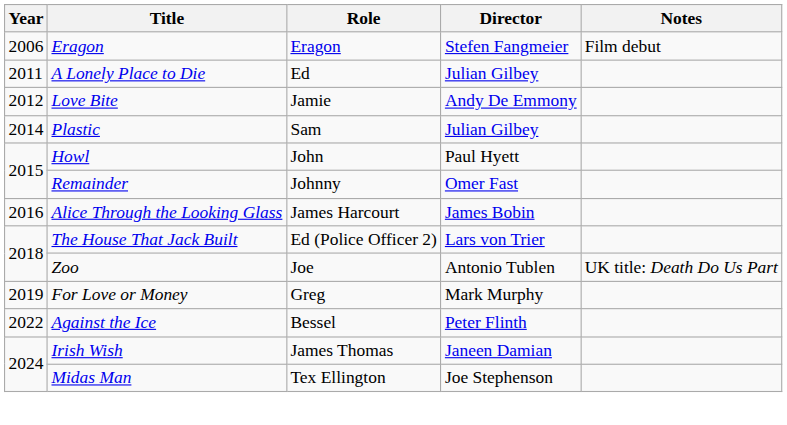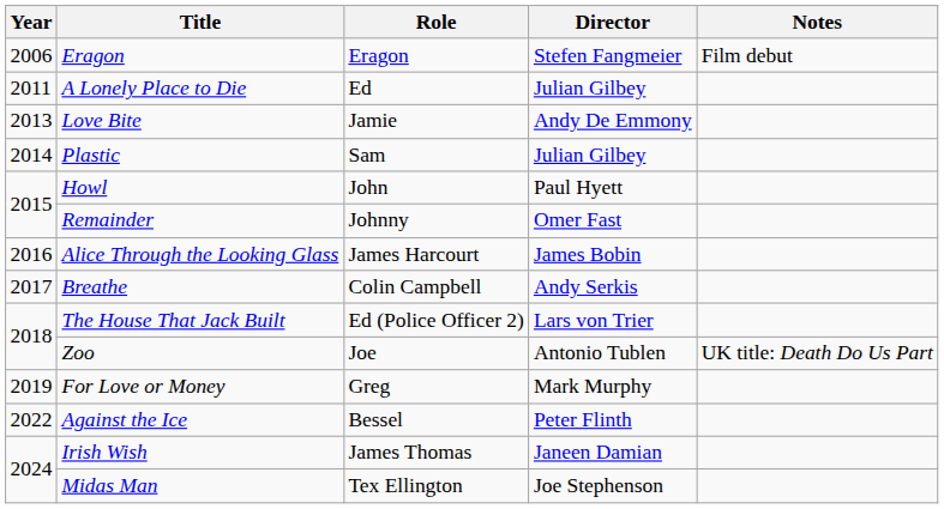Love Bite | Year: 2012 -> 2013
+ row: 2017 | Breathe | Colin Campbell | Andy Serkis
